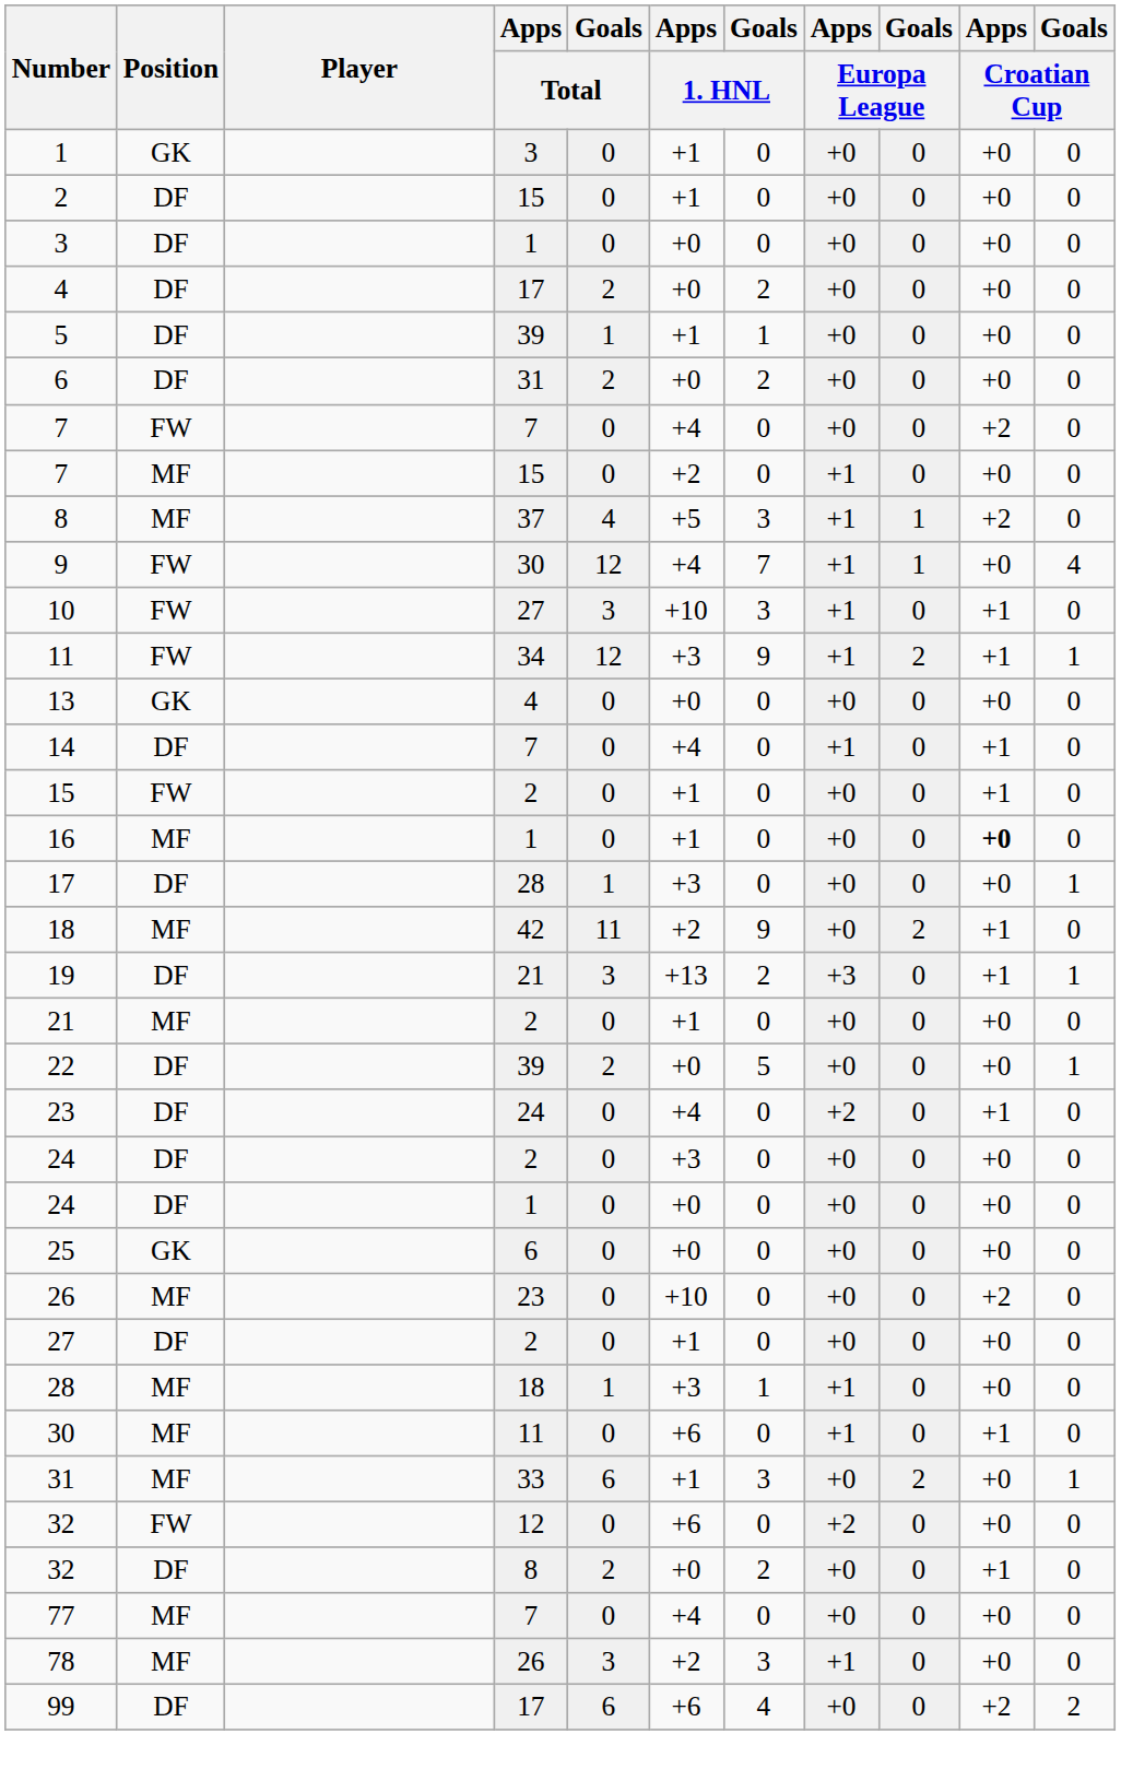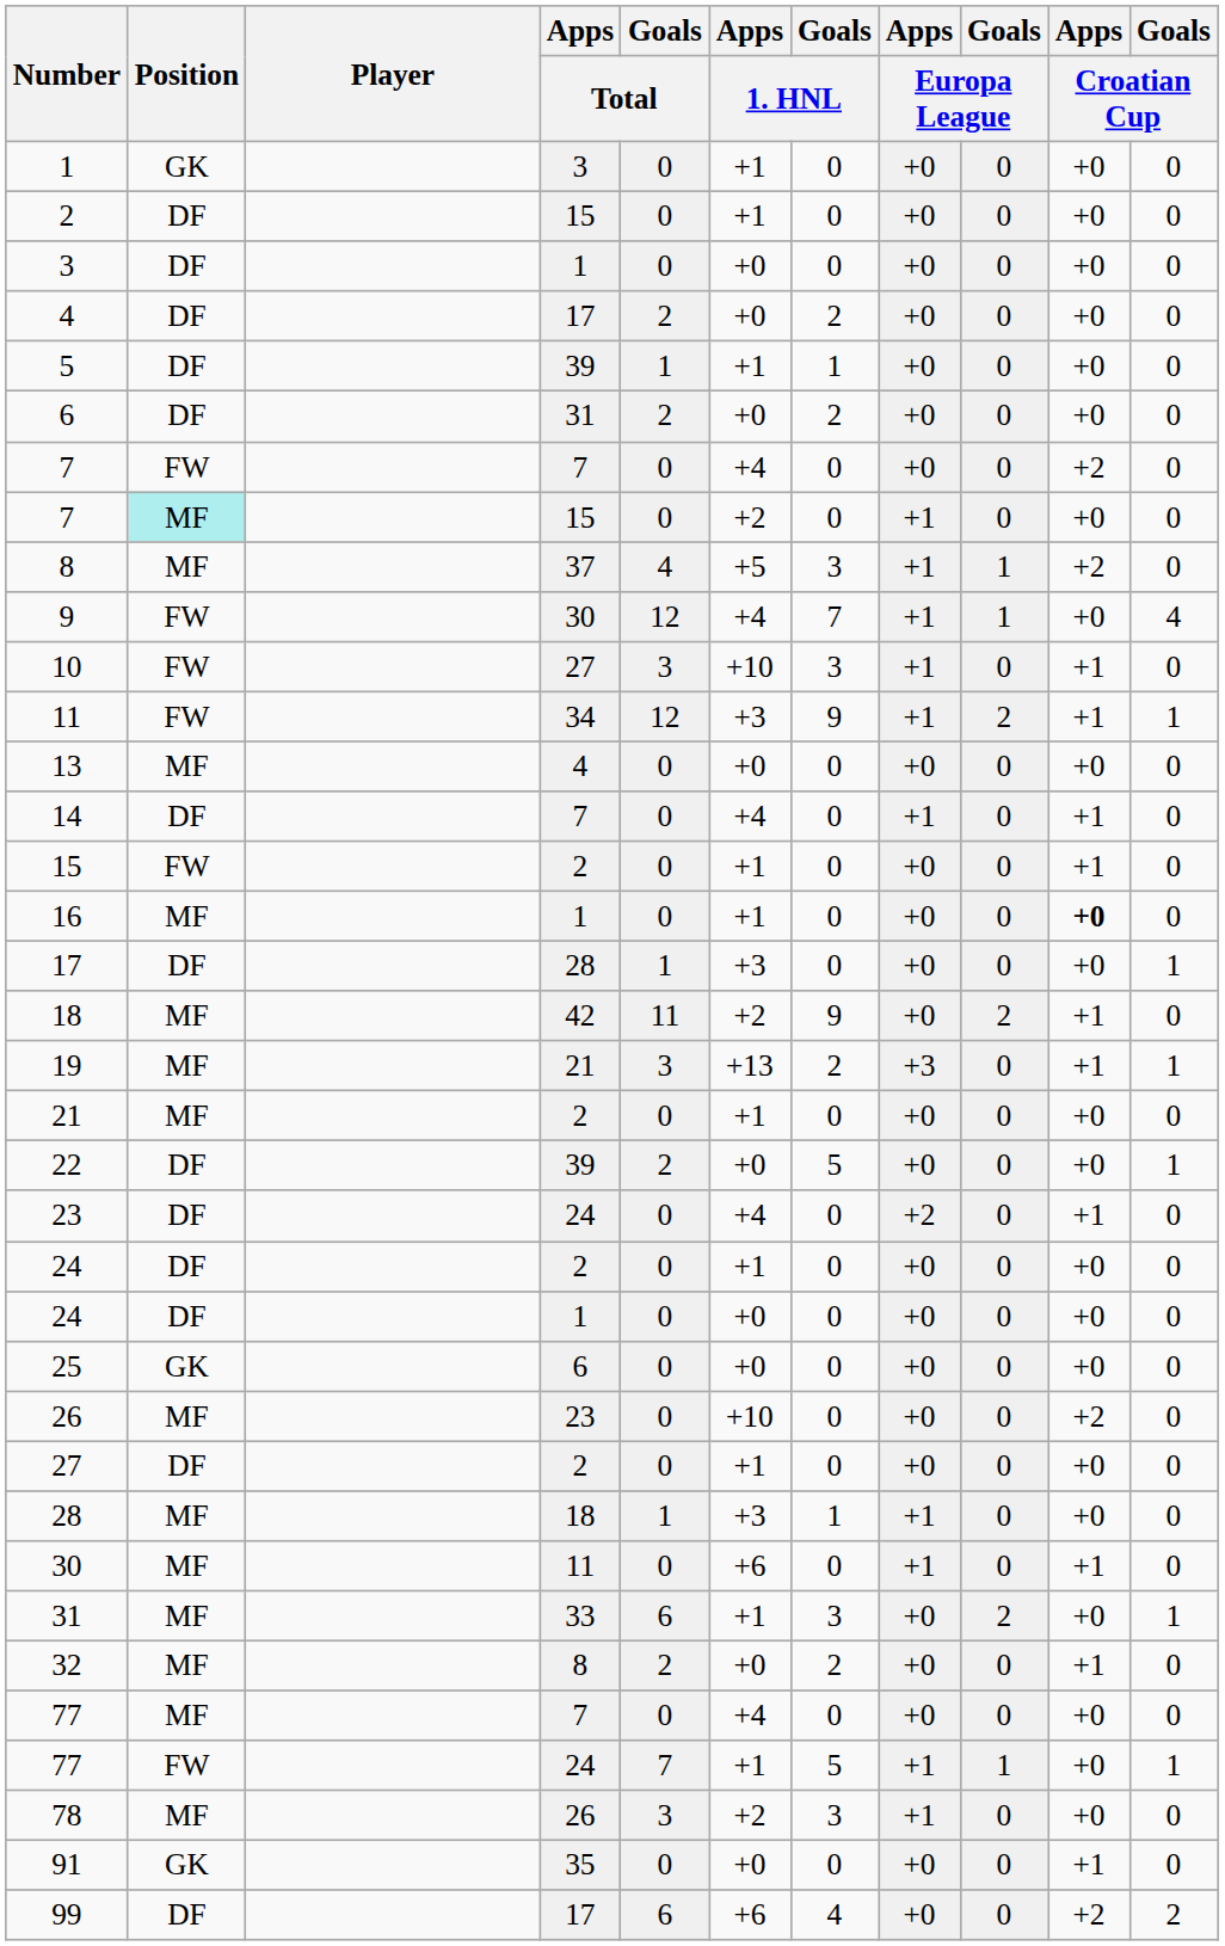7 / 15 | Position: no background -> paleturquoise background
13 | Position: GK -> MF
19 | Position: DF -> MF
24 / 2 | Apps / 1. HNL: +3 -> +1
- row: 32 | FW | 12 | 0 | +6 | 0 | +2 | 0 | +0 | 0
32 / 8 | Position: DF -> MF
+ row: 77 | FW | 24 | 7 | +1 | 5 | +1 | 1 | +0 | 1
+ row: 91 | GK | 35 | 0 | +0 | 0 | +0 | 0 | +1 | 0
